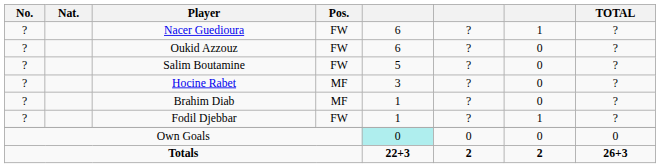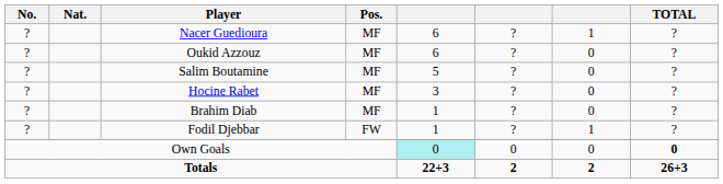Nacer Guedioura | Pos.: FW -> MF
Oukid Azzouz | Pos.: FW -> MF
Salim Boutamine | Pos.: FW -> MF
Own Goals | TOTAL: normal -> bold
